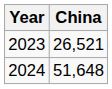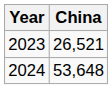2024 | China: 51,648 -> 53,648
